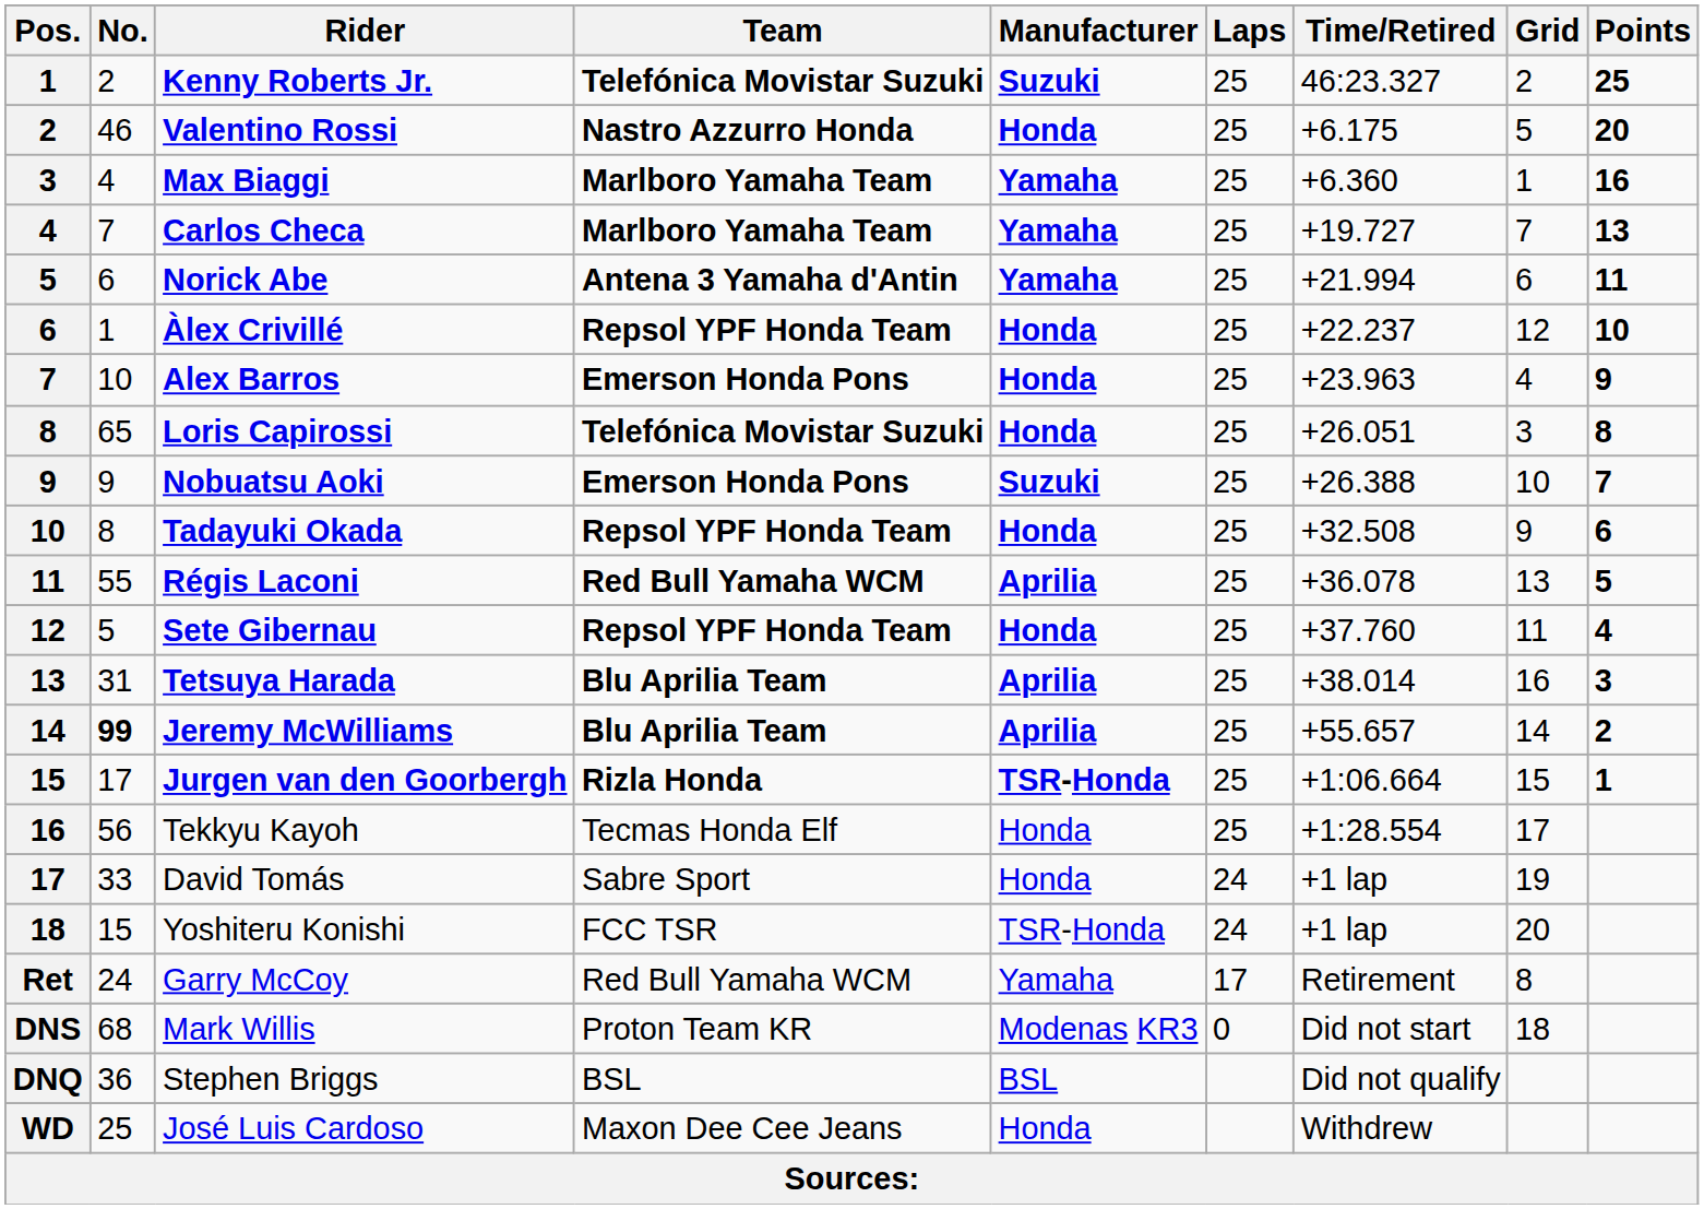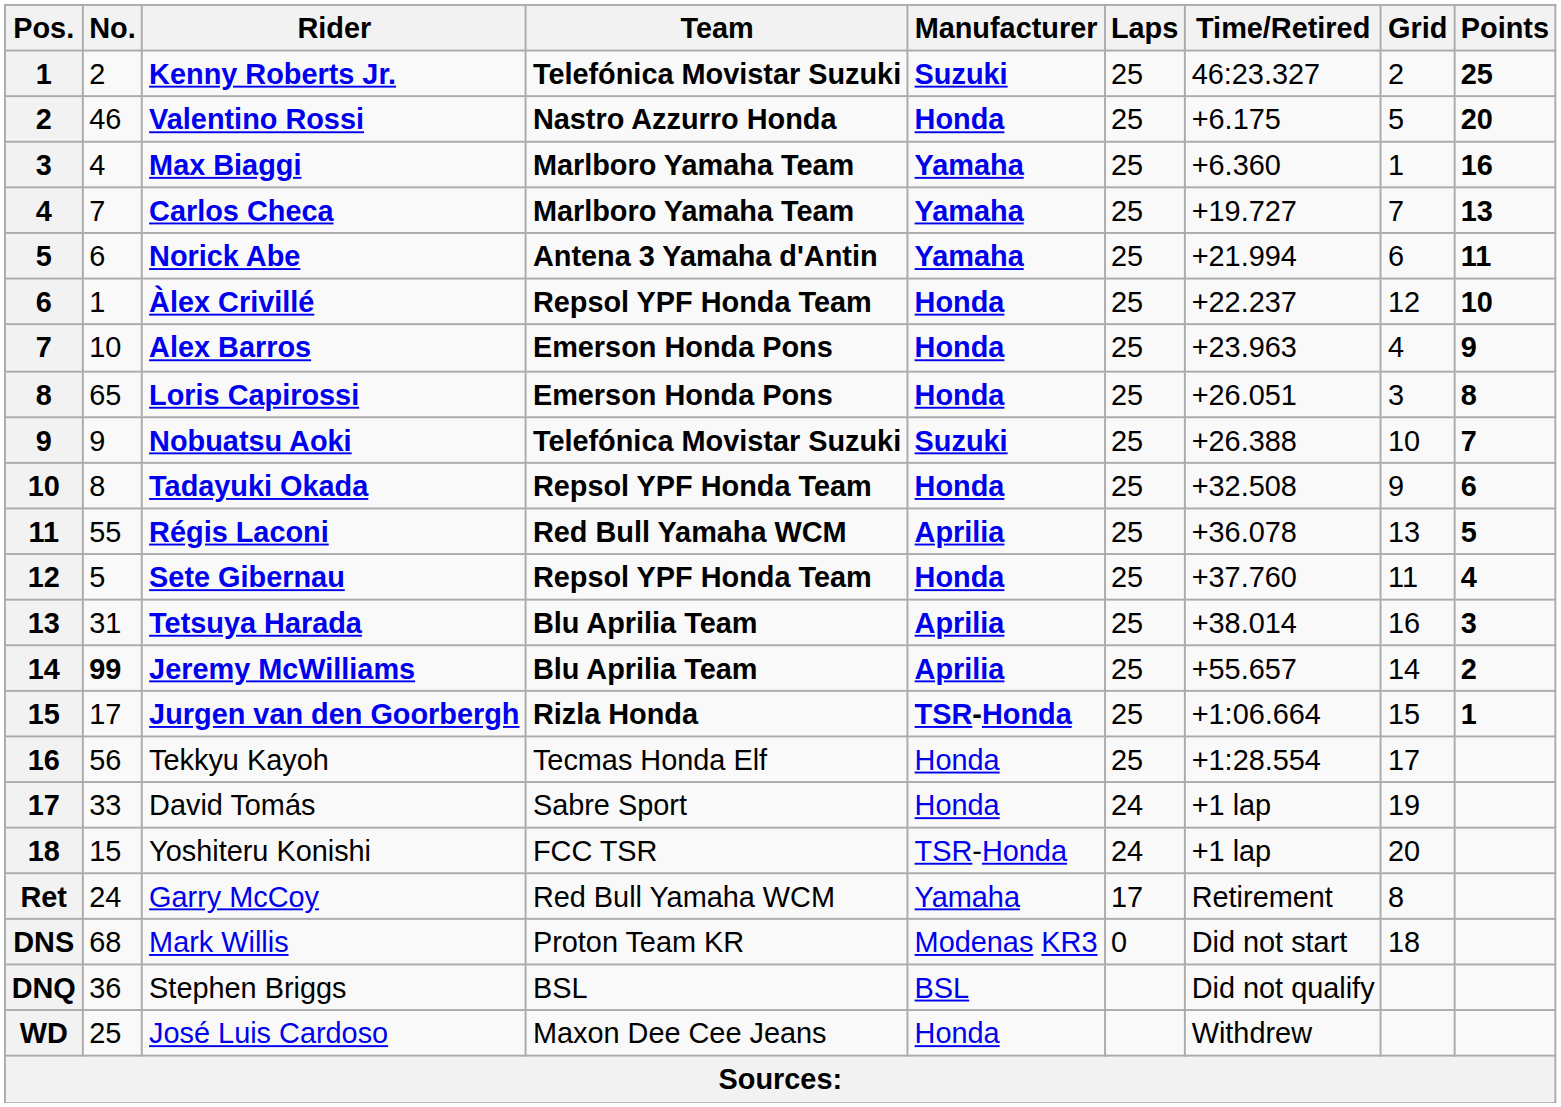Loris Capirossi | Team: Telefónica Movistar Suzuki -> Emerson Honda Pons
Nobuatsu Aoki | Team: Emerson Honda Pons -> Telefónica Movistar Suzuki
